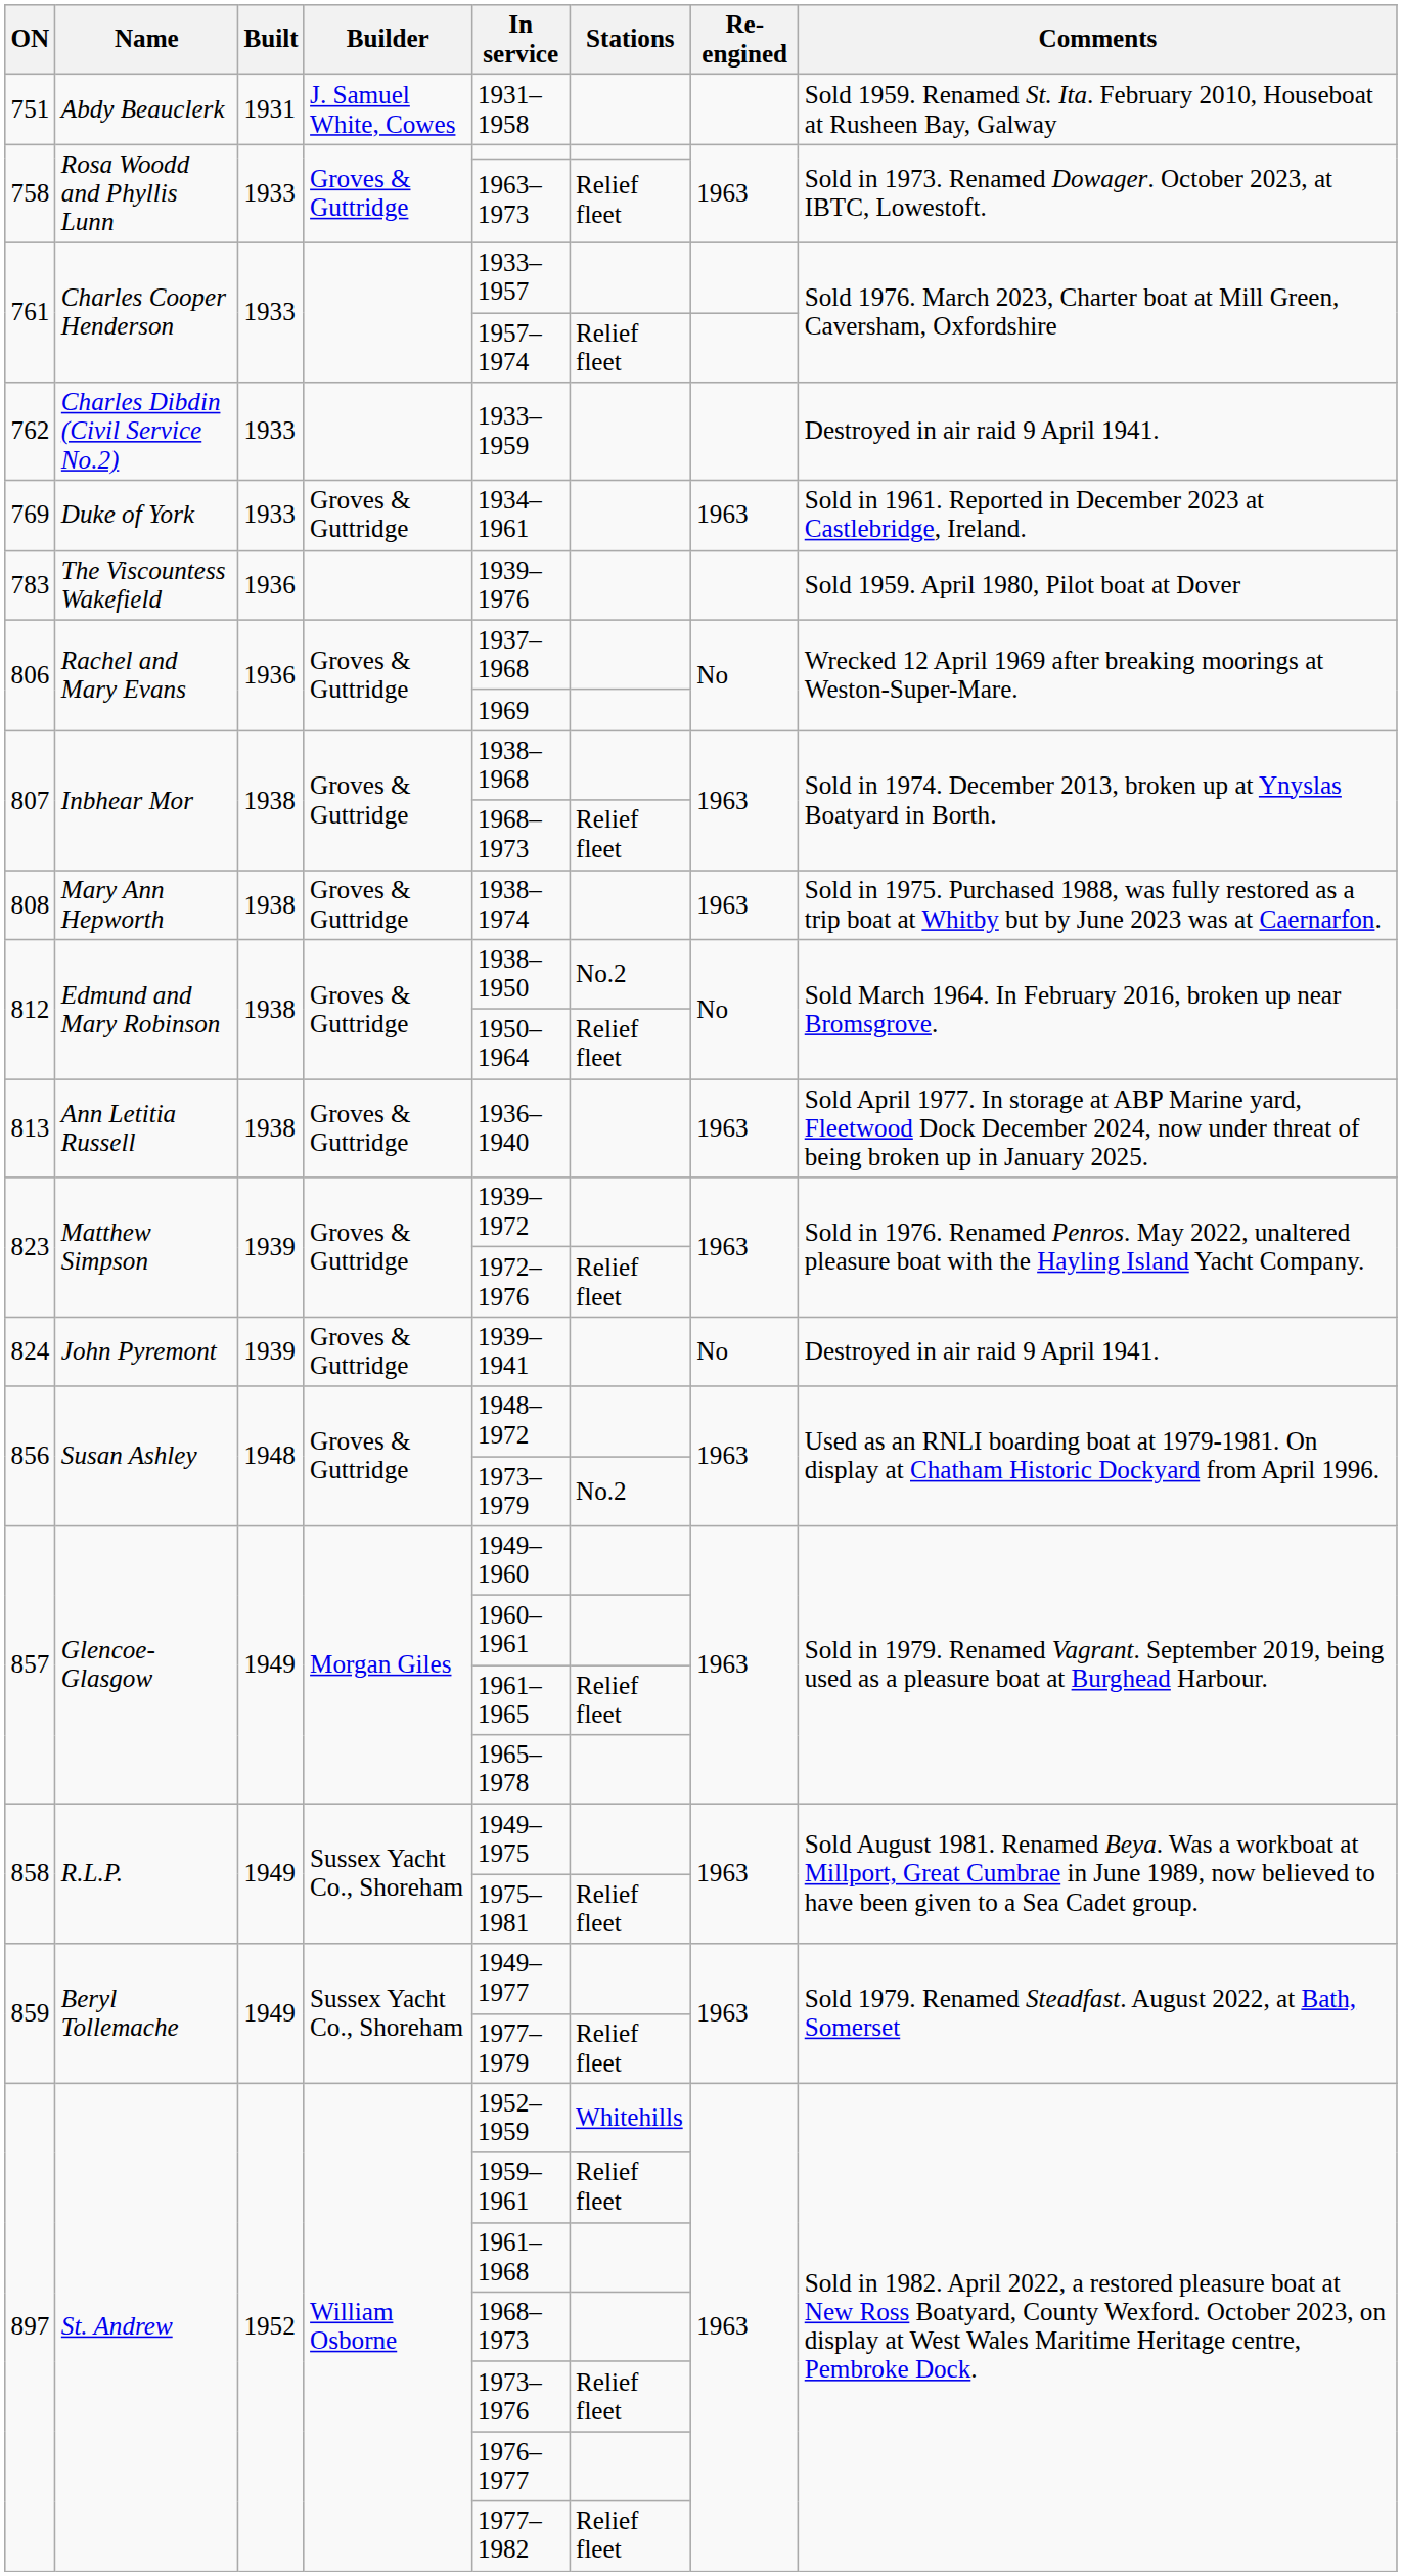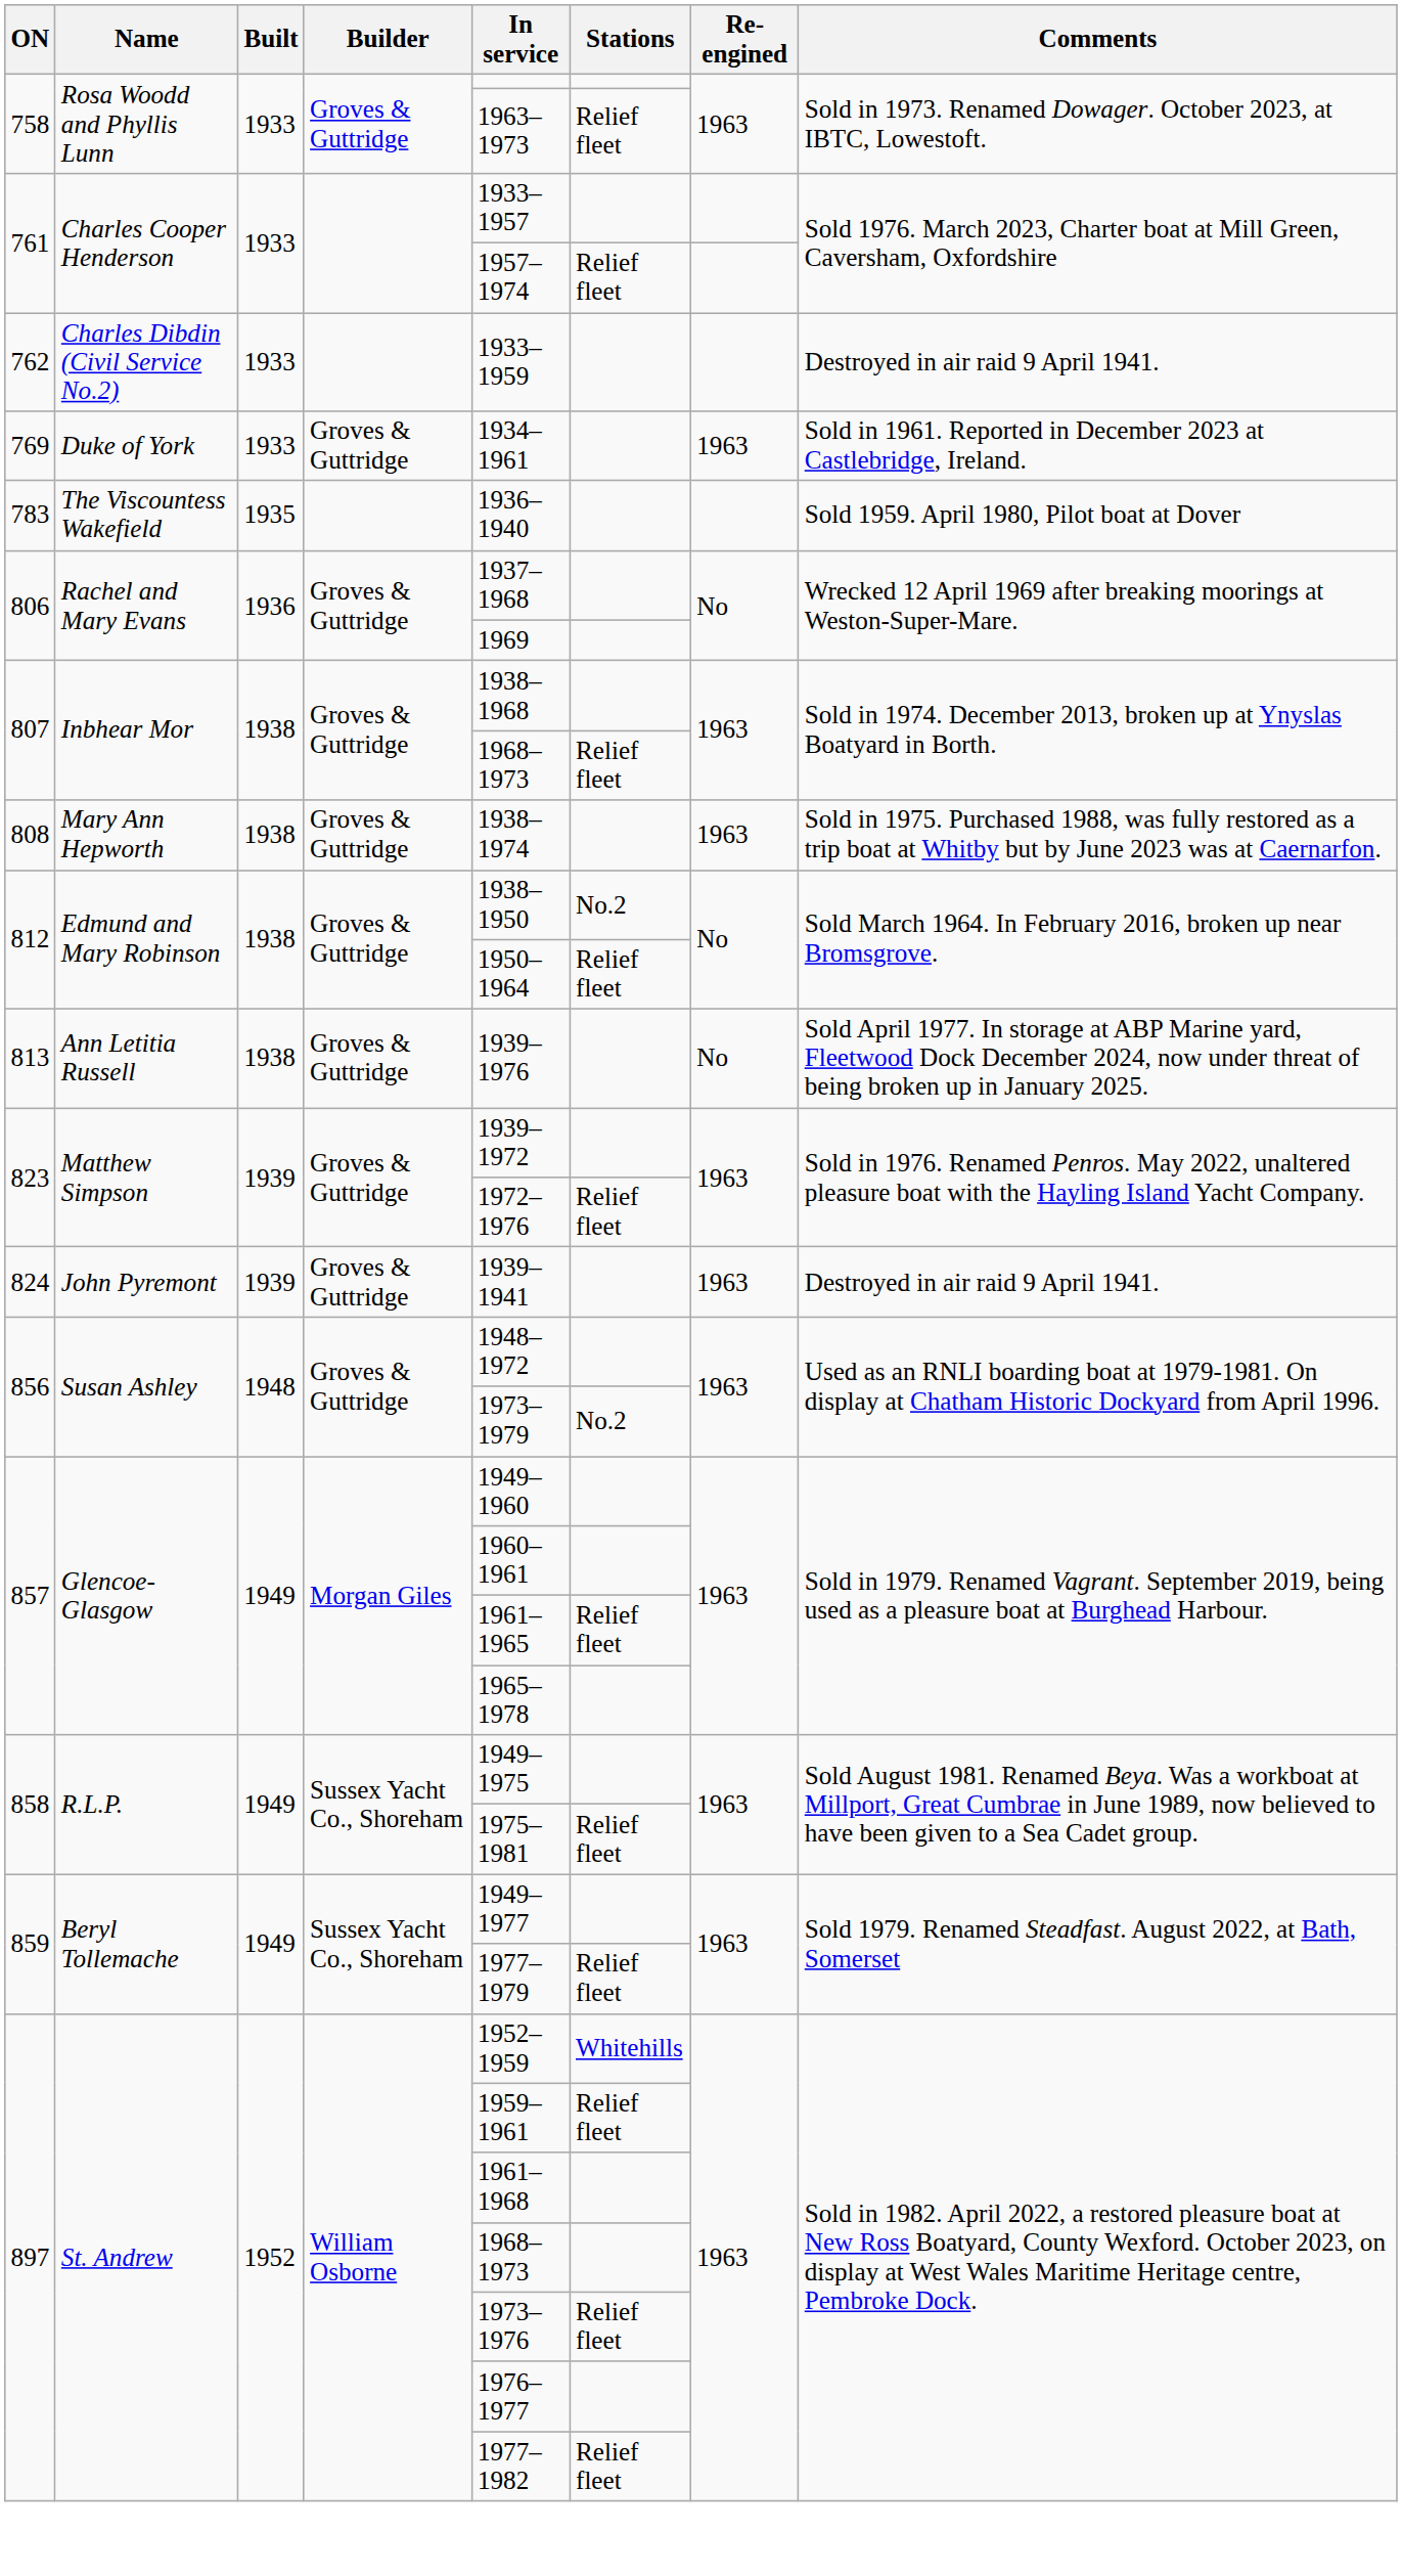- row: 751 | Abdy Beauclerk | 1931 | J. Samuel White, Cowes | 1931–1958 | Sold 1959. Renamed St. Ita. February 2010, Houseboat at Rusheen Bay, Galway
783 | Built: 1936 -> 1935
783 | In service: 1939–1976 -> 1936–1940
813 | In service: 1936–1940 -> 1939–1976
813 | Re-engined: 1963 -> No
824 | Re-engined: No -> 1963
